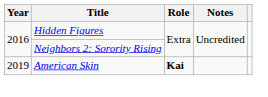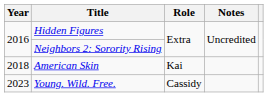American Skin | Year: 2019 -> 2018
American Skin | Role: bold -> normal
+ row: 2023 | Young. Wild. Free. | Cassidy
